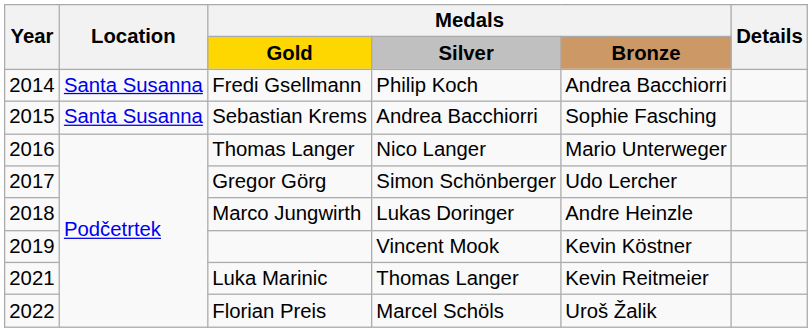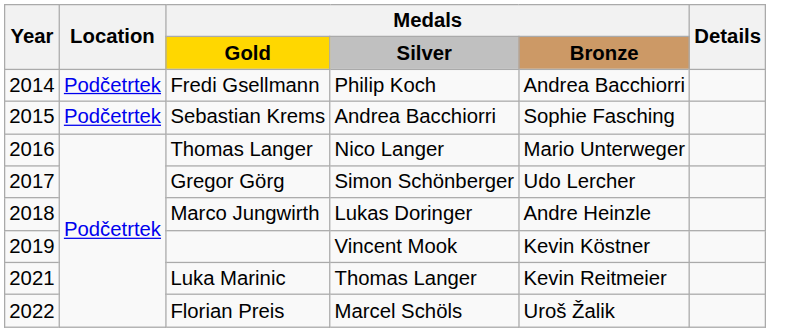Fredi Gsellmann | Location: Santa Susanna -> Podčetrtek
Sebastian Krems | Location: Santa Susanna -> Podčetrtek
